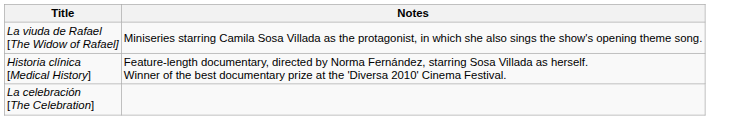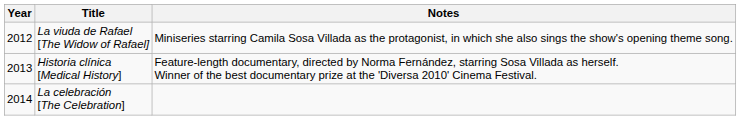+ column: Year | 2012 | 2013 | 2014
